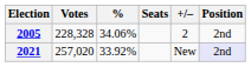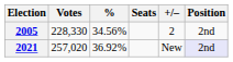2005 | Votes: 228,328 -> 228,330
2005 | %: 34.06% -> 34.56%
2021 | %: 33.92% -> 36.92%
